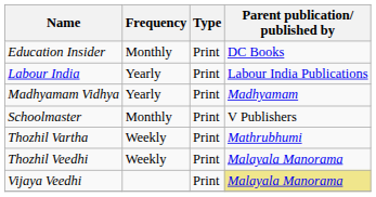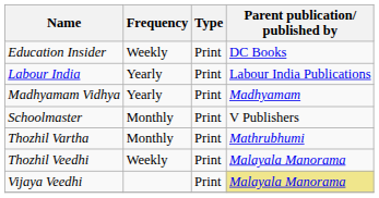Education Insider | Frequency: Monthly -> Weekly
Thozhil Vartha | Frequency: Weekly -> Monthly
